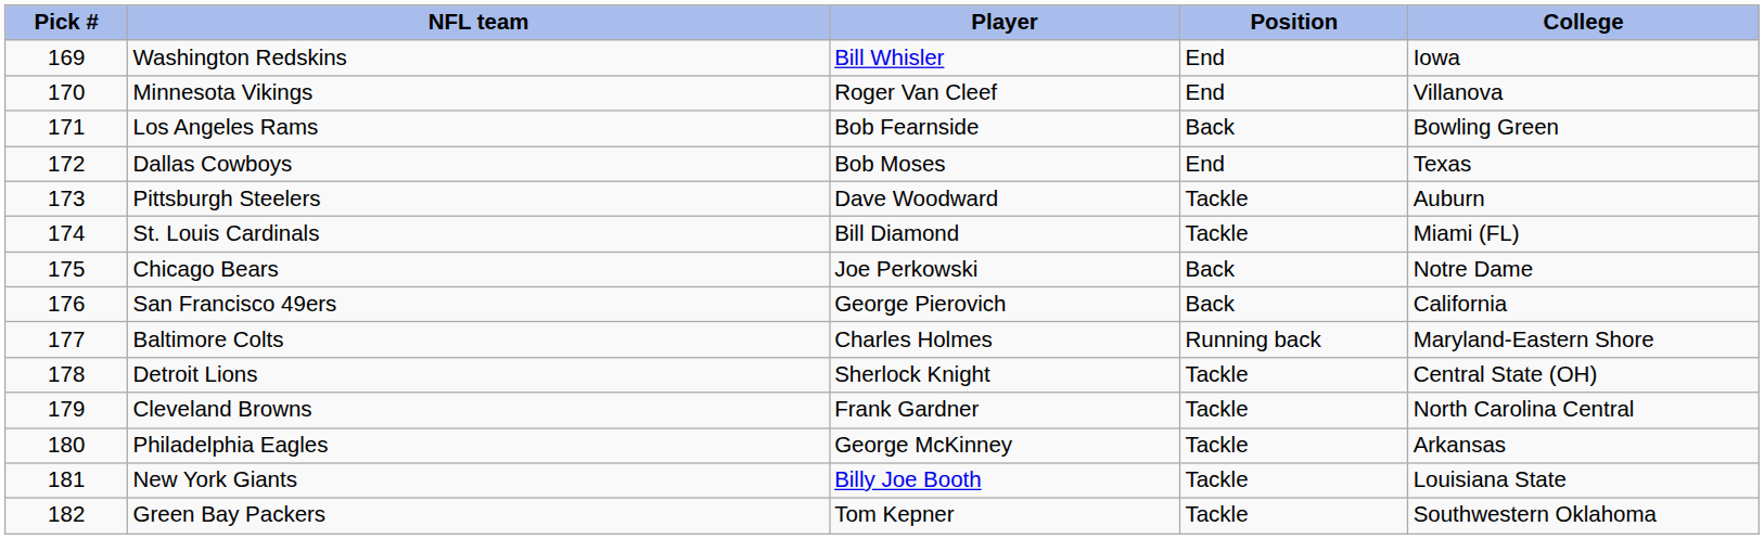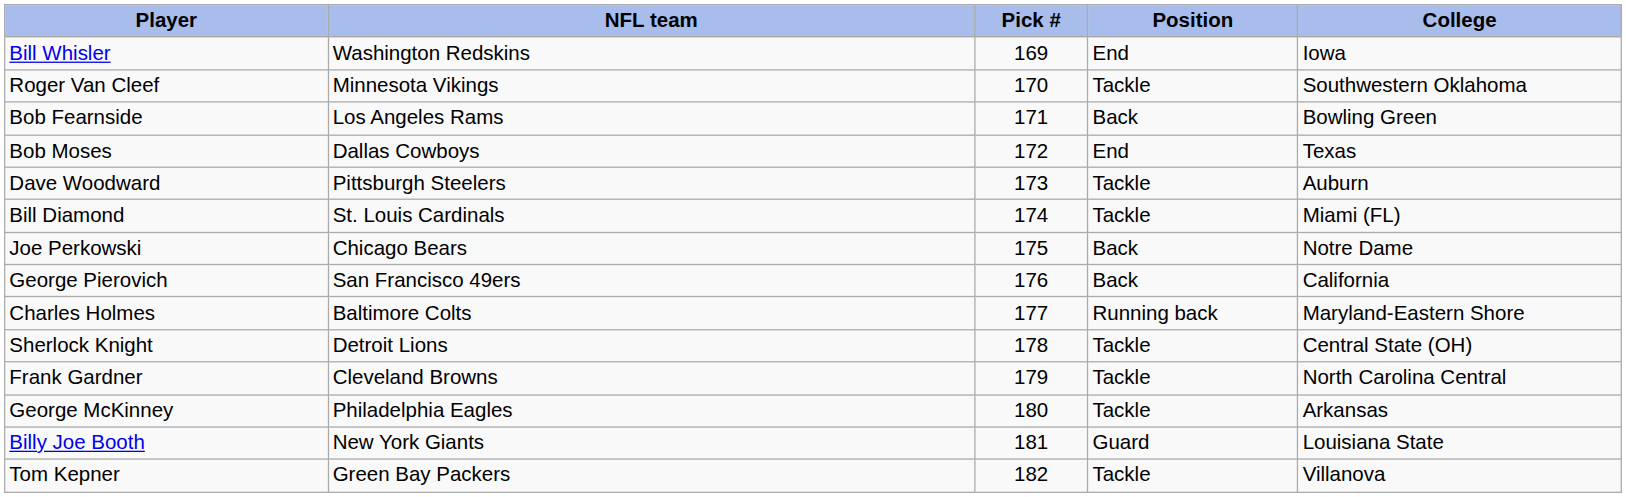columns swapped: Pick # <-> Player
Minnesota Vikings | Position: End -> Tackle
Minnesota Vikings | College: Villanova -> Southwestern Oklahoma
New York Giants | Position: Tackle -> Guard
Green Bay Packers | College: Southwestern Oklahoma -> Villanova
